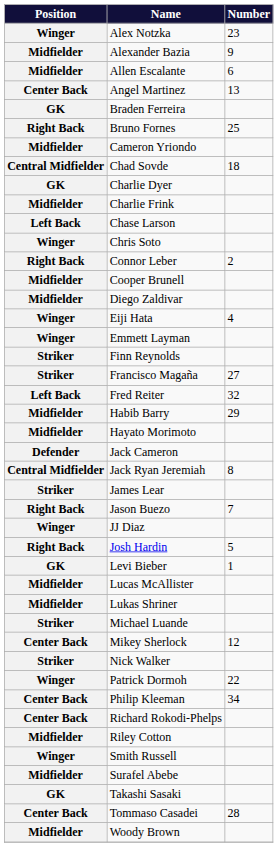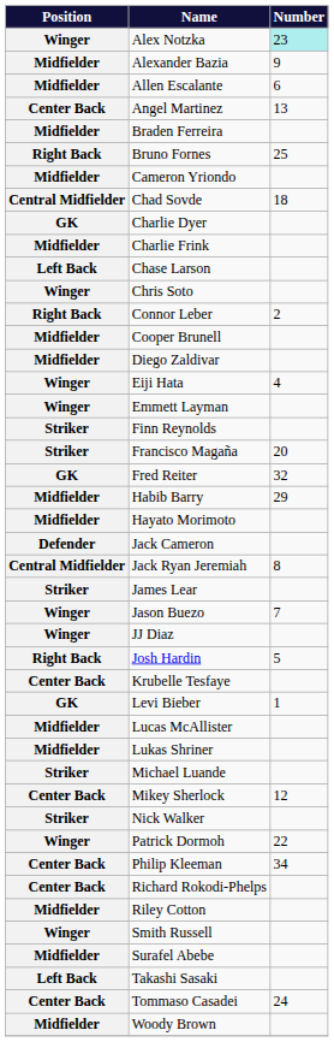Alex Notzka | Number: no background -> paleturquoise background
Braden Ferreira | Position: GK -> Midfielder
Francisco Magaña | Number: 27 -> 20
Fred Reiter | Position: Left Back -> GK
Jason Buezo | Position: Right Back -> Winger
+ row: Center Back | Krubelle Tesfaye
Takashi Sasaki | Position: GK -> Left Back
Tommaso Casadei | Number: 28 -> 24
